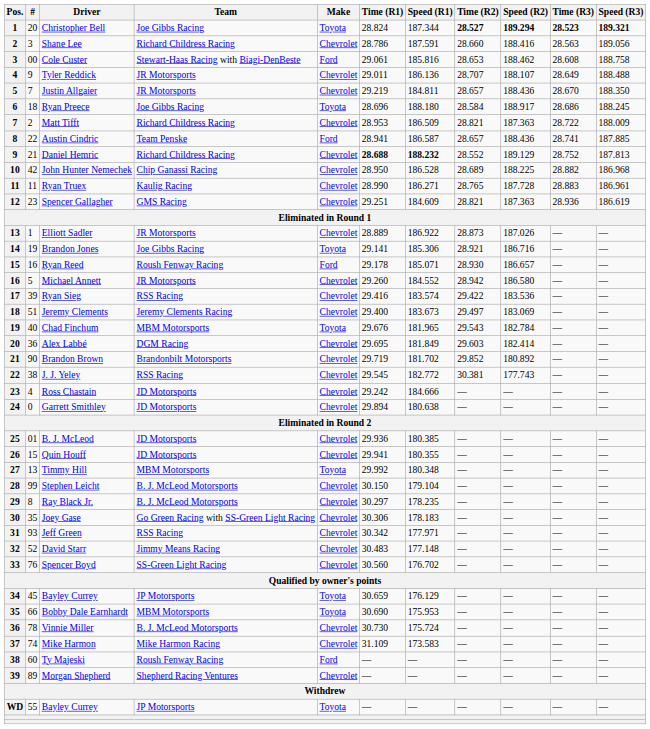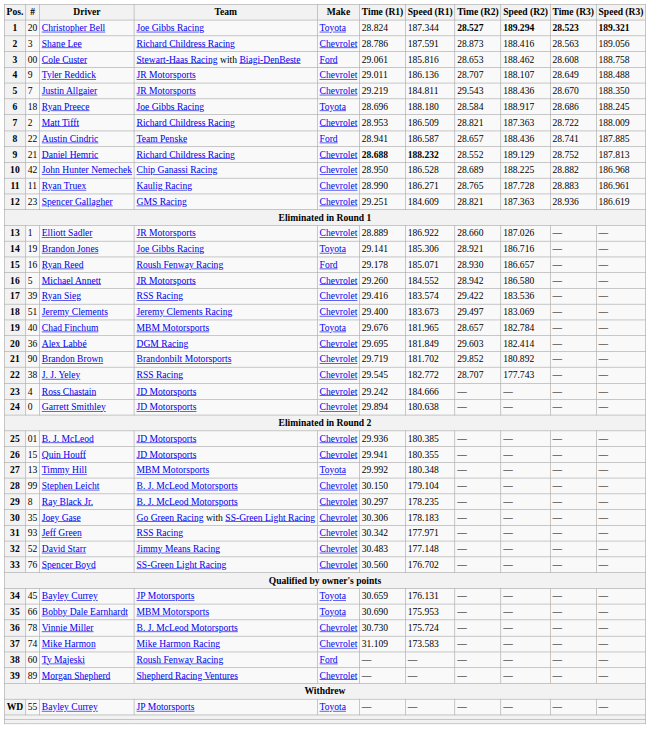Shane Lee | Time (R2): 28.660 -> 28.873
Justin Allgaier | Time (R2): 28.657 -> 29.543
Elliott Sadler | Time (R2): 28.873 -> 28.660
Chad Finchum | Time (R2): 29.543 -> 28.657
J. J. Yeley | Time (R2): 30.381 -> 28.707
34 / Bayley Currey | Speed (R1): 176.129 -> 176.131
